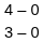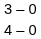rows swapped: 3 – 0 <-> 4 – 0
